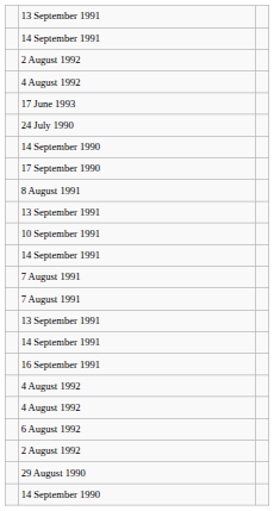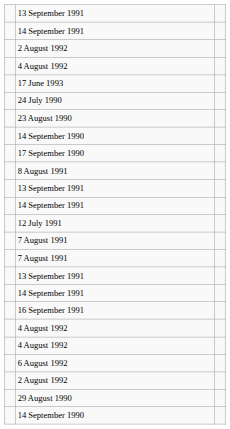+ row: 23 August 1990
- row: 10 September 1991
+ row: 12 July 1991
